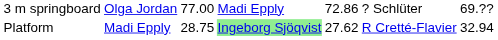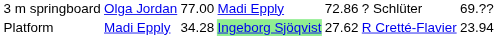Platform | column 3: 28.75 -> 34.28
Platform | column 7: 32.94 -> 23.94
